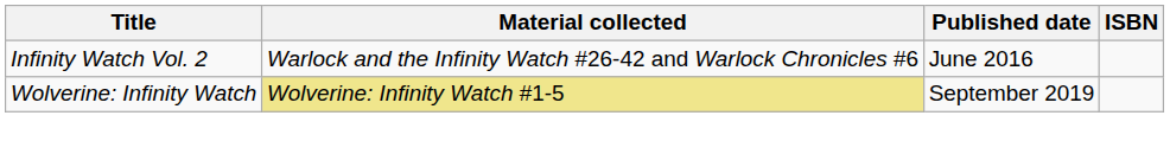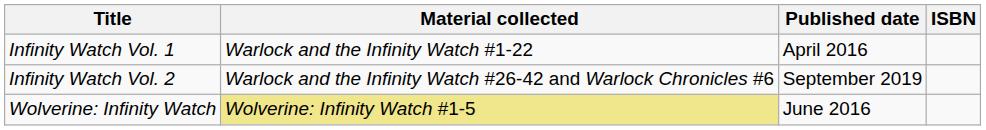+ row: Infinity Watch Vol. 1 | Warlock and the Infinity Watch #1-22 | April 2016
Infinity Watch Vol. 2 | Published date: June 2016 -> September 2019
Wolverine: Infinity Watch | Published date: September 2019 -> June 2016
